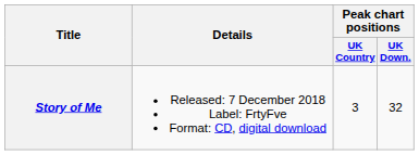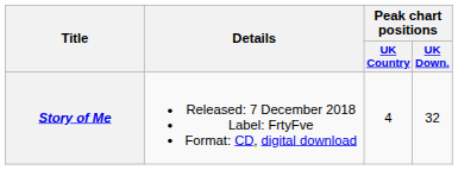Story of Me | Peak chart positions / UK Country: 3 -> 4
